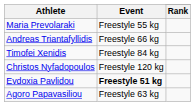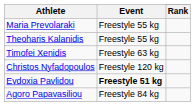- row: Andreas Triantafyllidis | Freestyle 66 kg
+ row: Theoharis Kalanidis | Freestyle 55 kg
Timofei Xenidis | Event: Freestyle 84 kg -> Freestyle 63 kg
Agoro Papavasiliou | Event: Freestyle 63 kg -> Freestyle 84 kg
